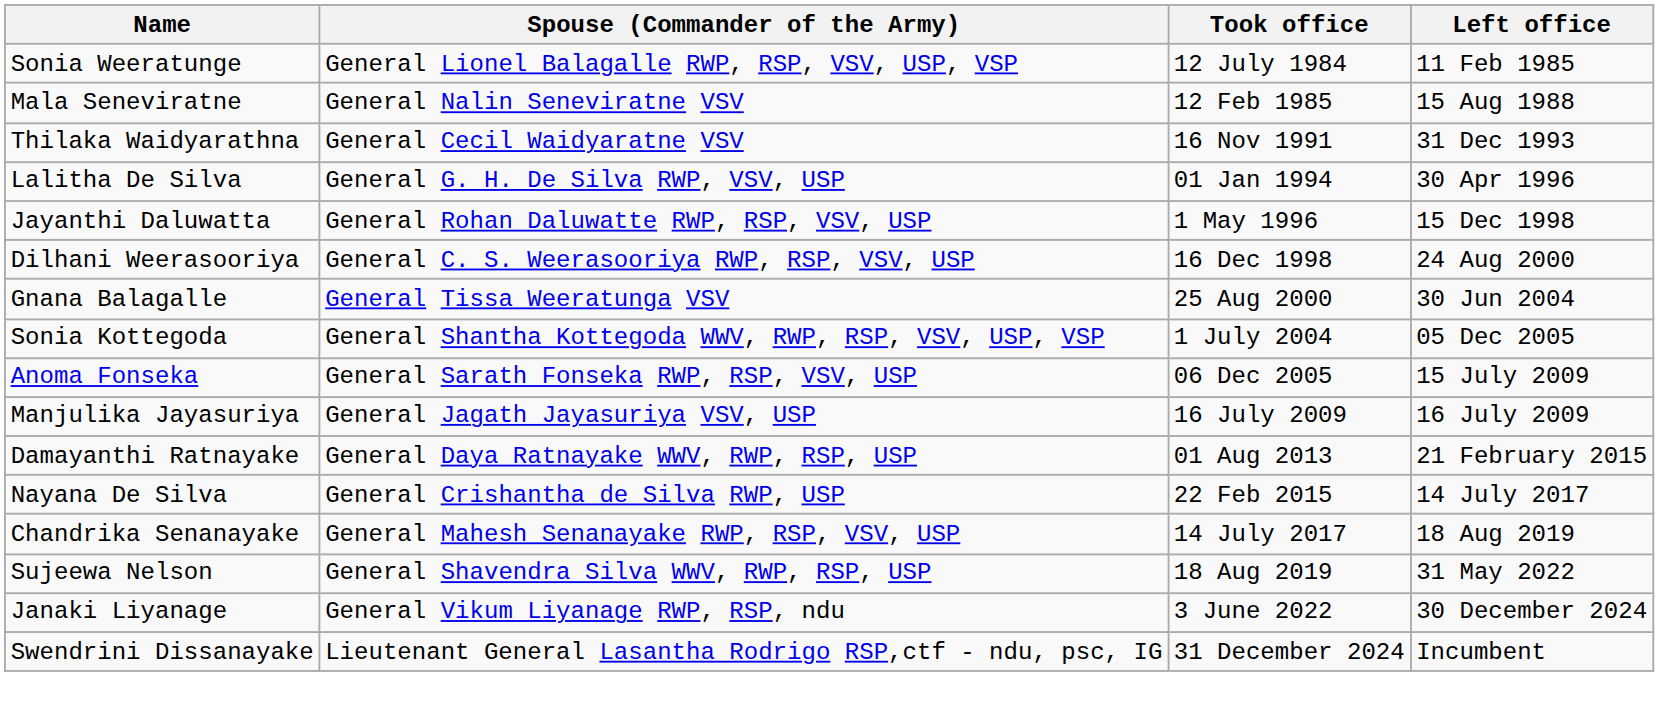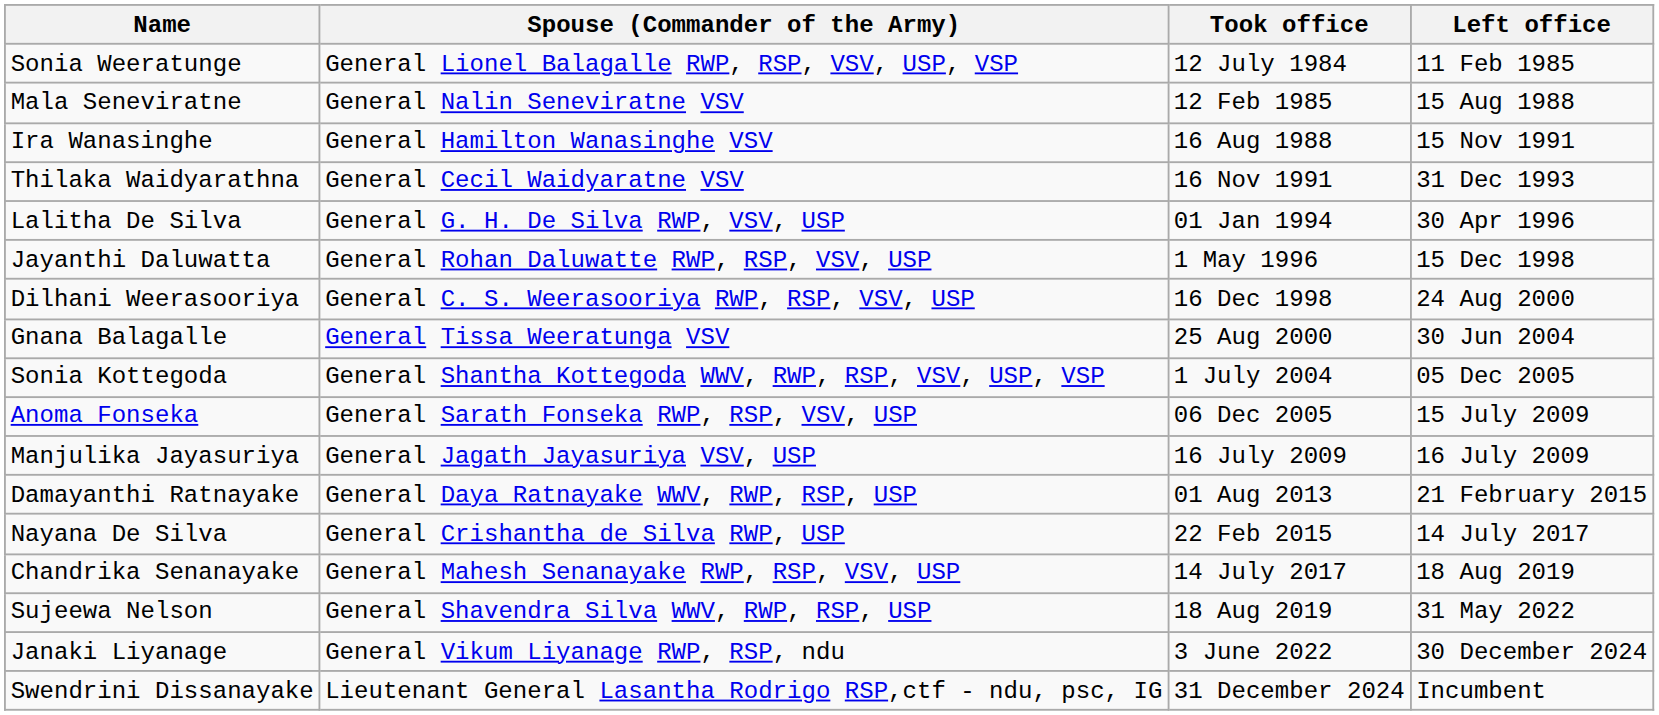+ row: Ira Wanasinghe | General Hamilton Wanasinghe VSV | 16 Aug 1988 | 15 Nov 1991
